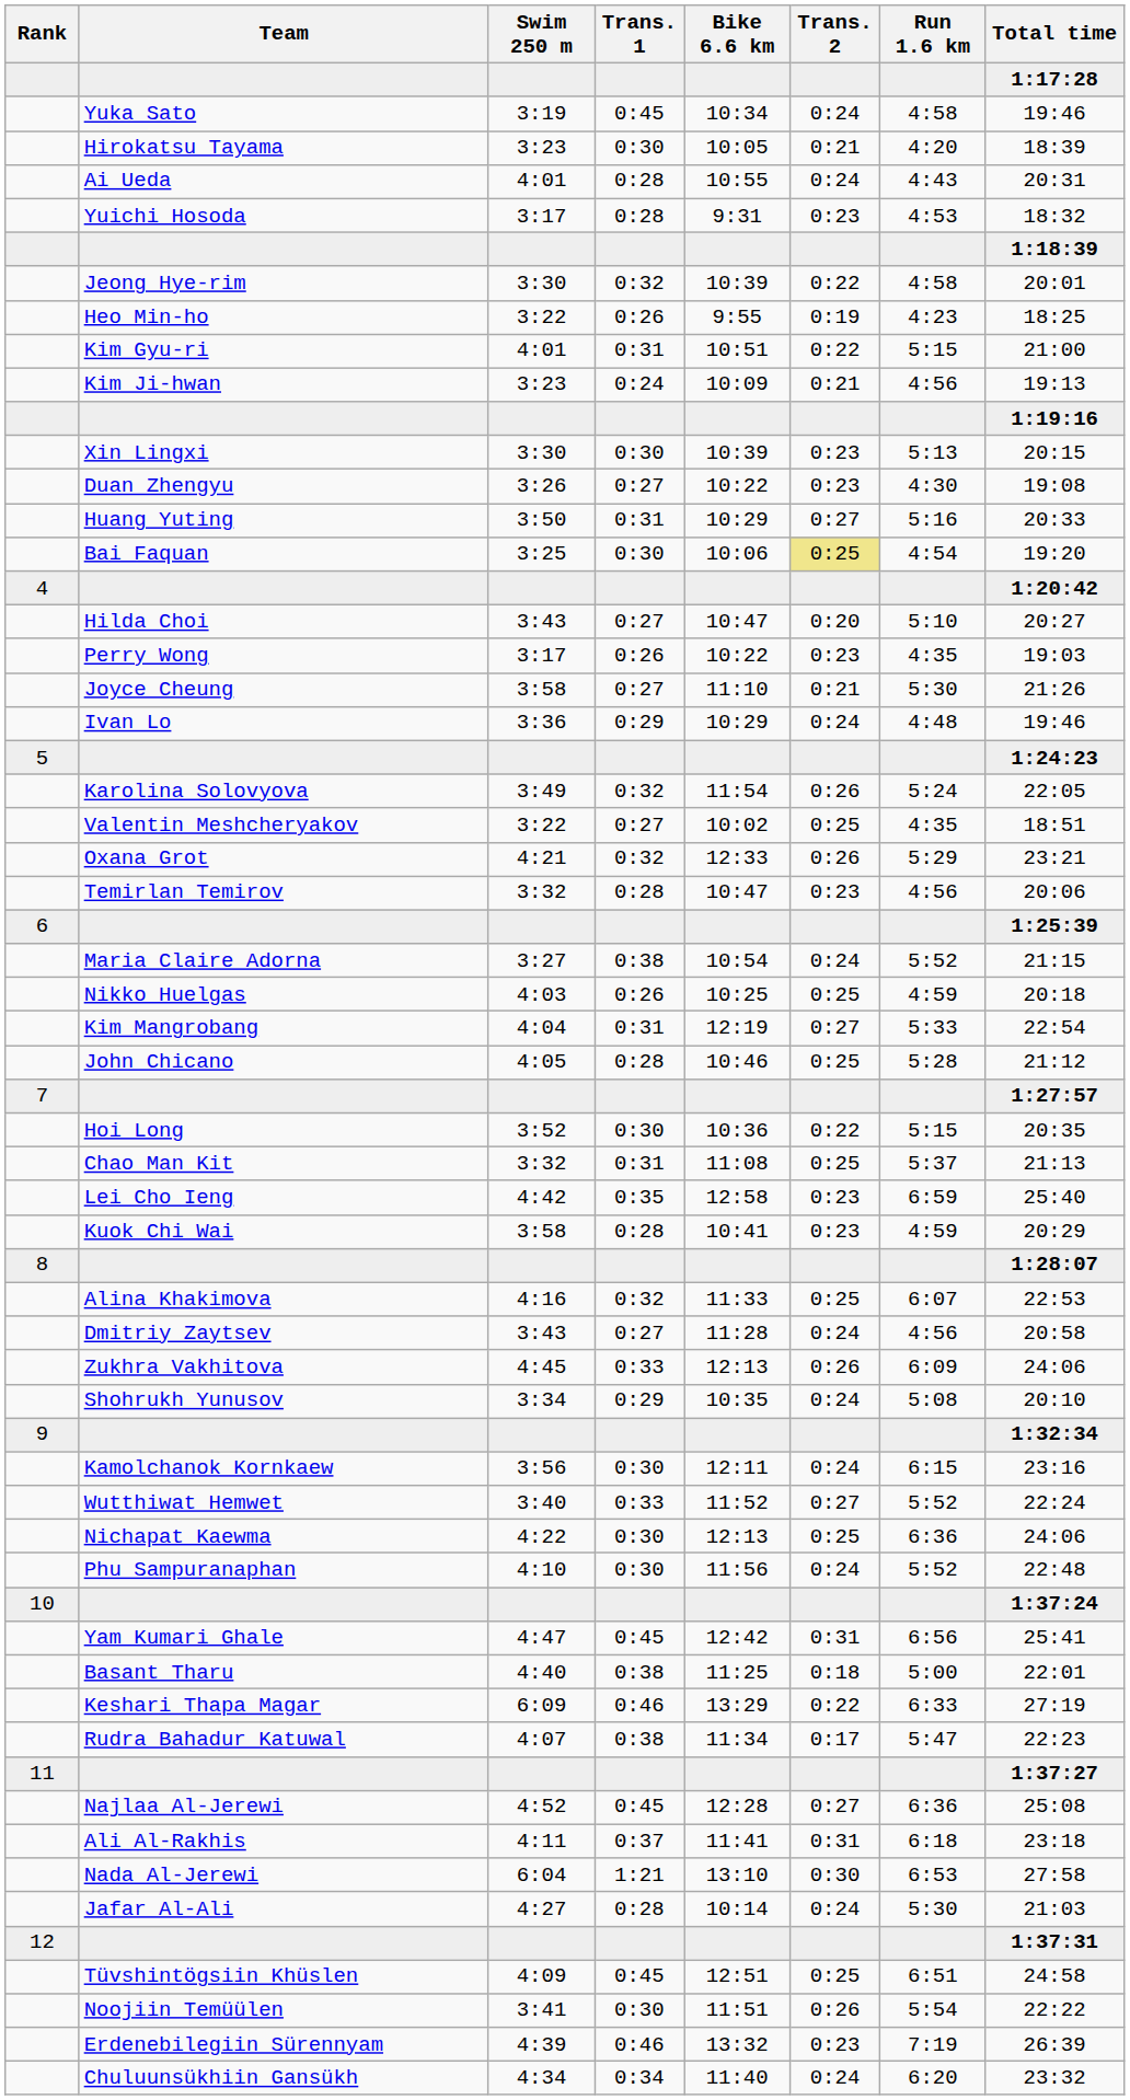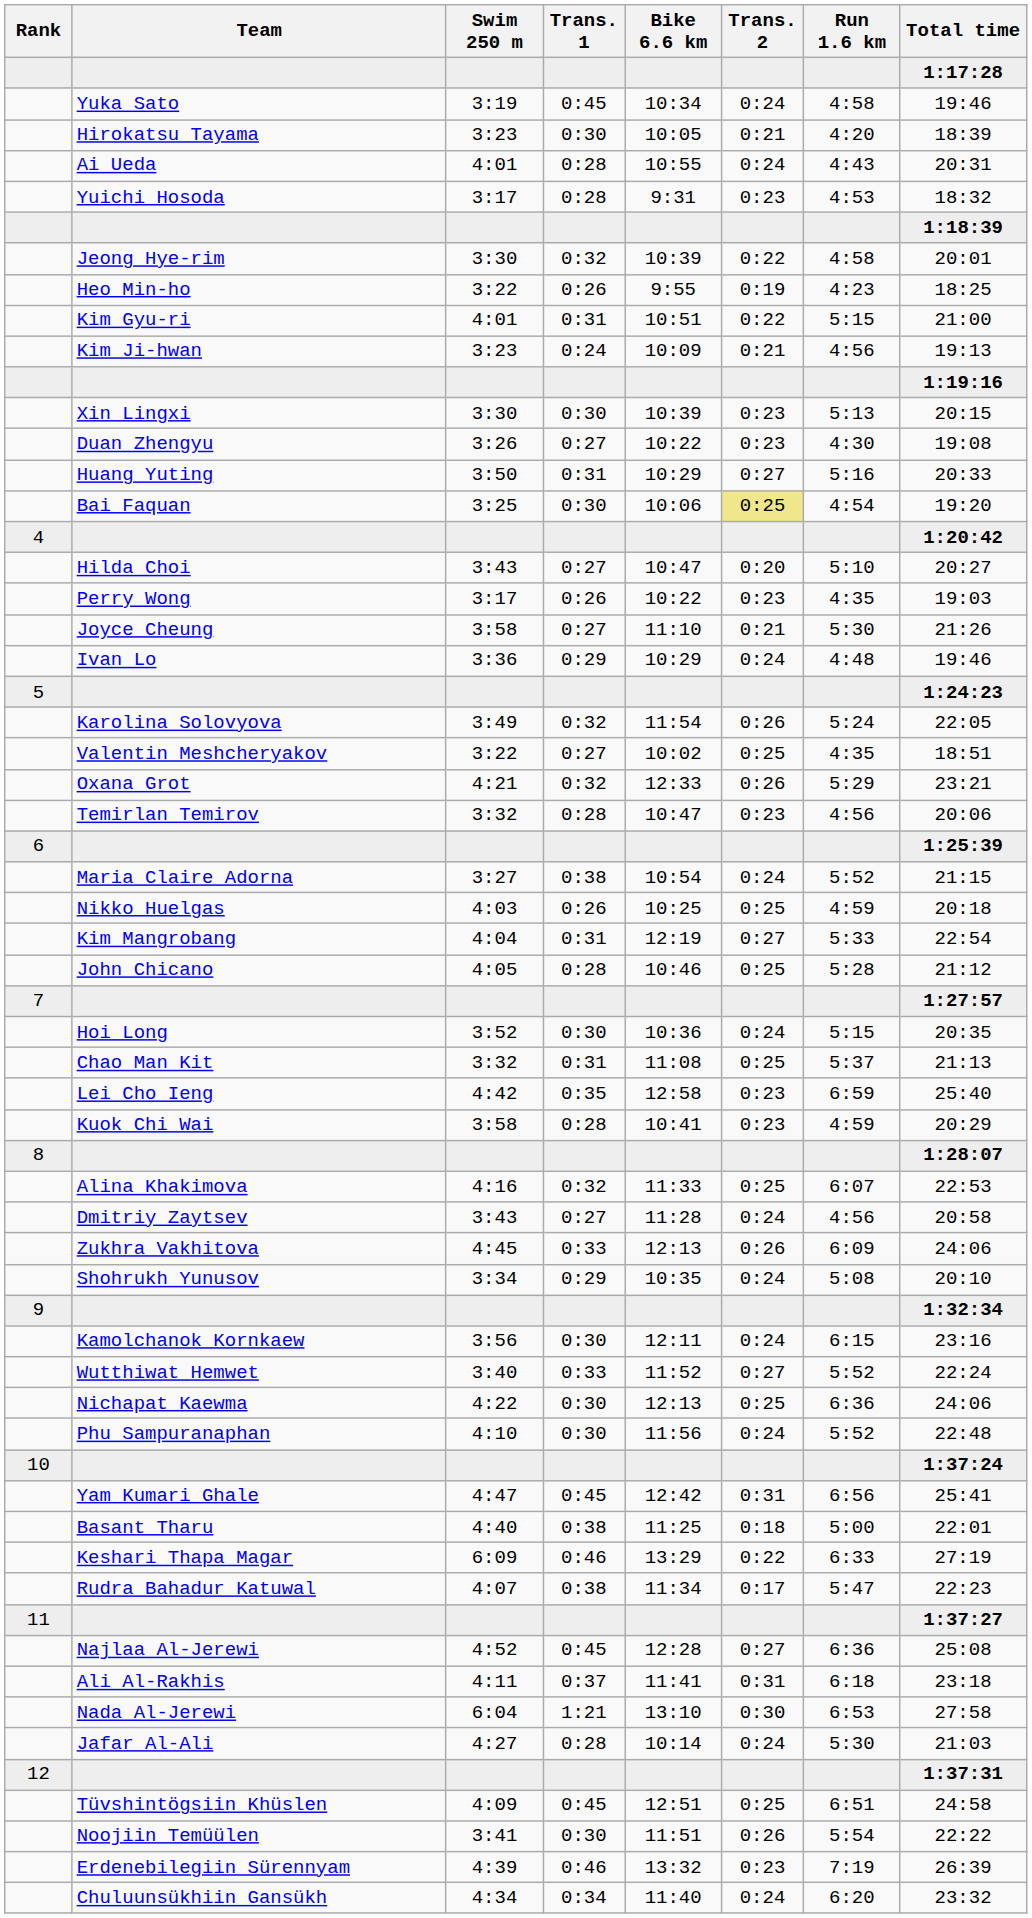Hoi Long | Trans. 2: 0:22 -> 0:24
